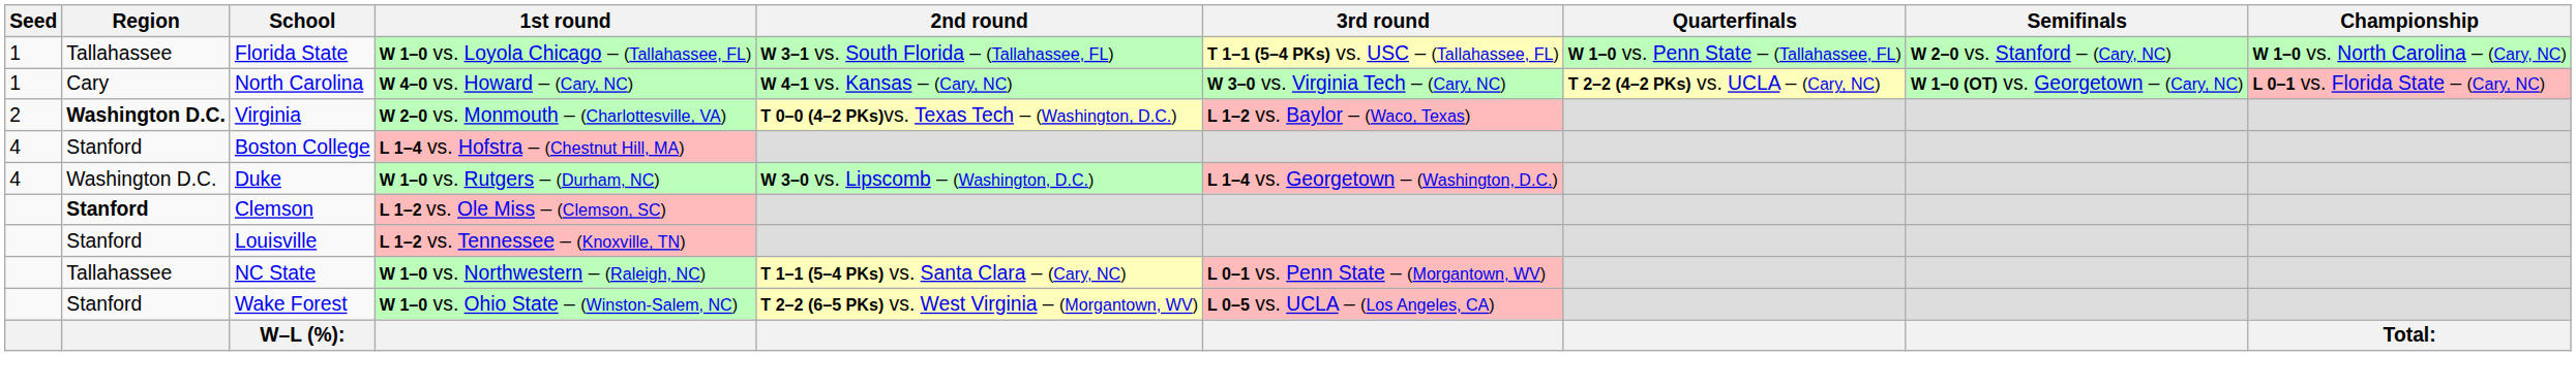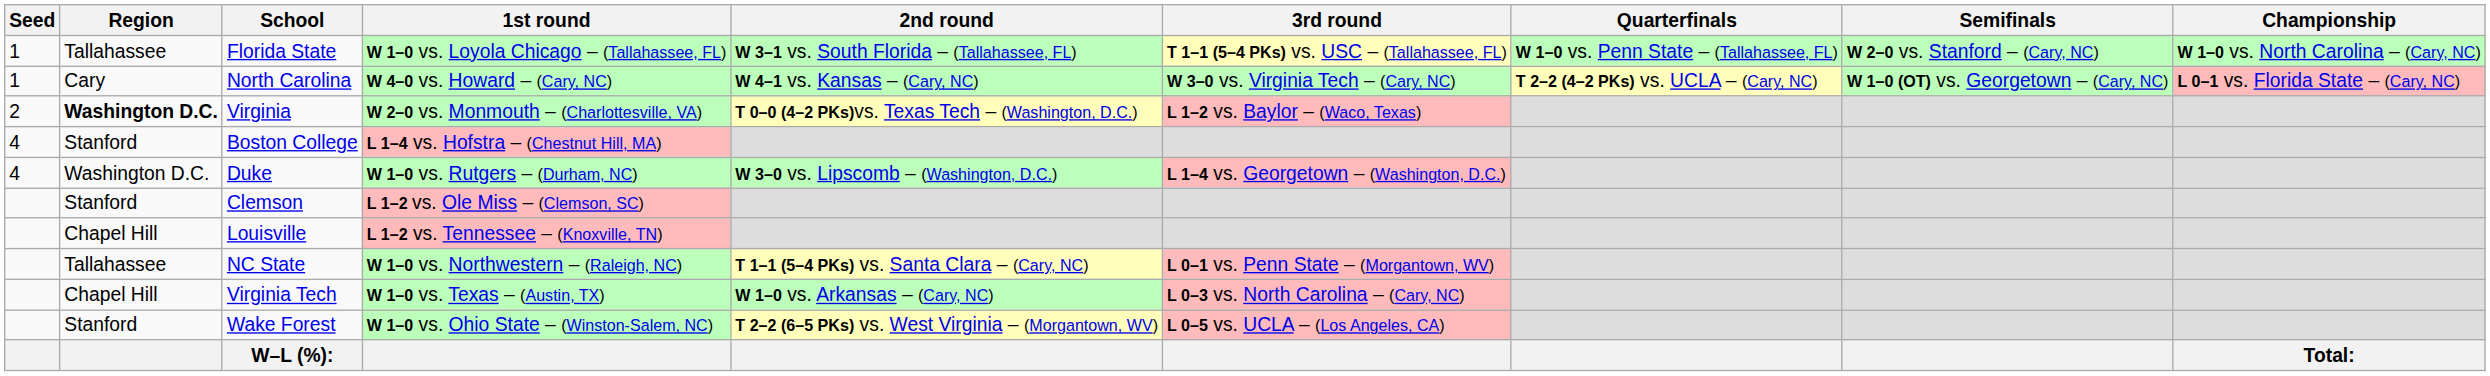Clemson | Region: bold -> normal
Louisville | Region: Stanford -> Chapel Hill
+ row: Chapel Hill | Virginia Tech | W 1–0 vs. Texas – (Austin, TX) | W 1–0 vs. Arkansas – (Cary, NC) | L 0–3 vs. North Carolina – (Cary, NC)
